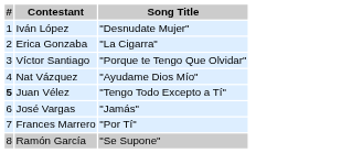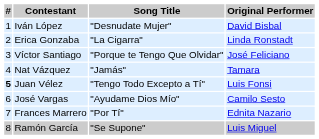+ column: Original Performer | David Bisbal | Linda Ronstadt | José Feliciano | Tamara | Luis Fonsi | Camilo Sesto | Ednita Nazario | Luis Miguel
Nat Vázquez | Song Title: "Ayudame Dios Mío" -> "Jamás"
José Vargas | Song Title: "Jamás" -> "Ayudame Dios Mío"
